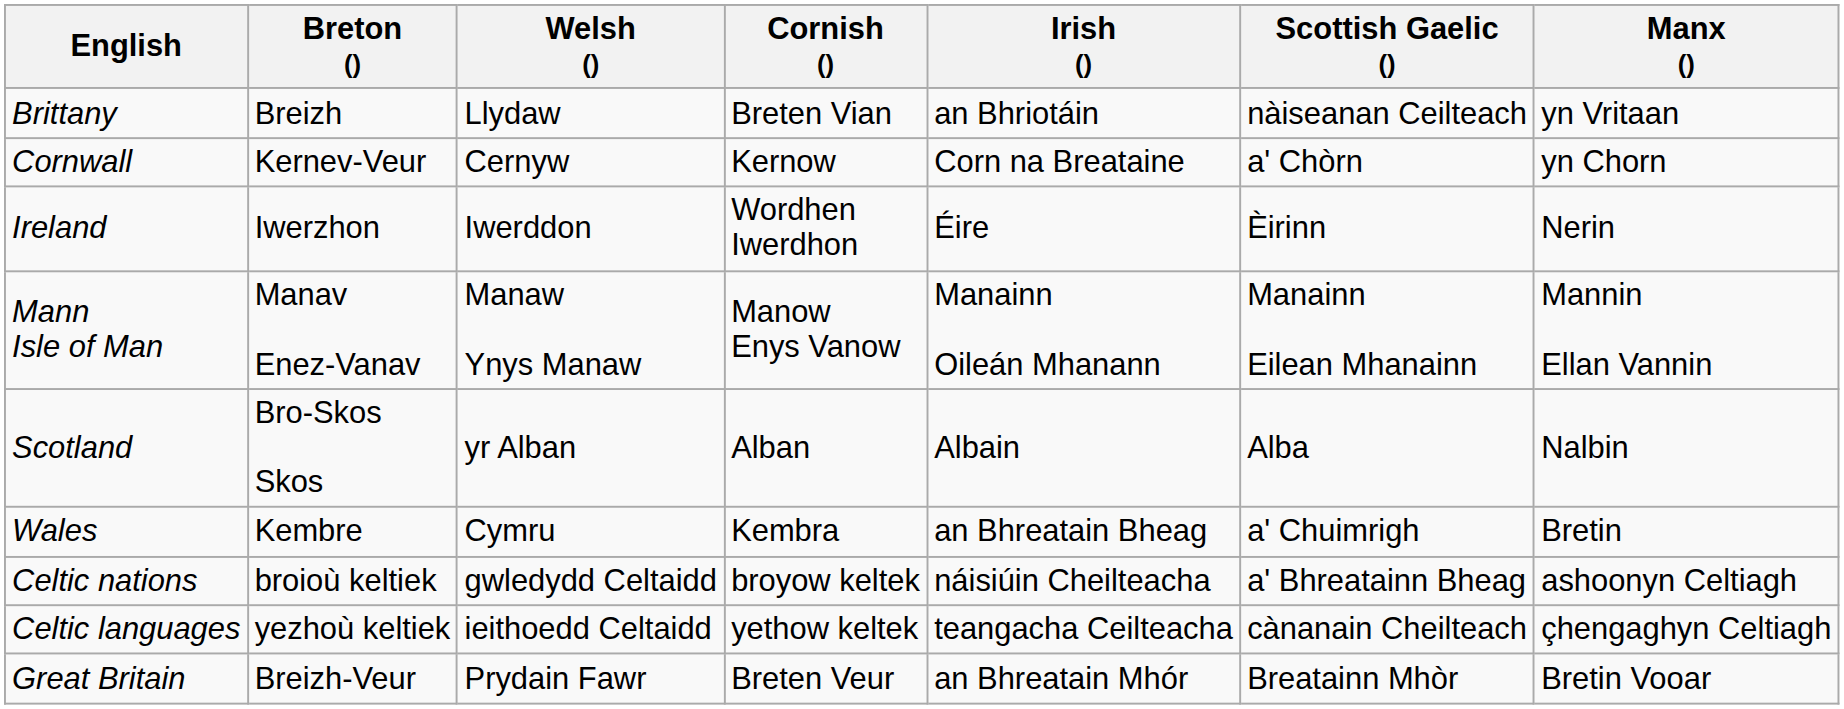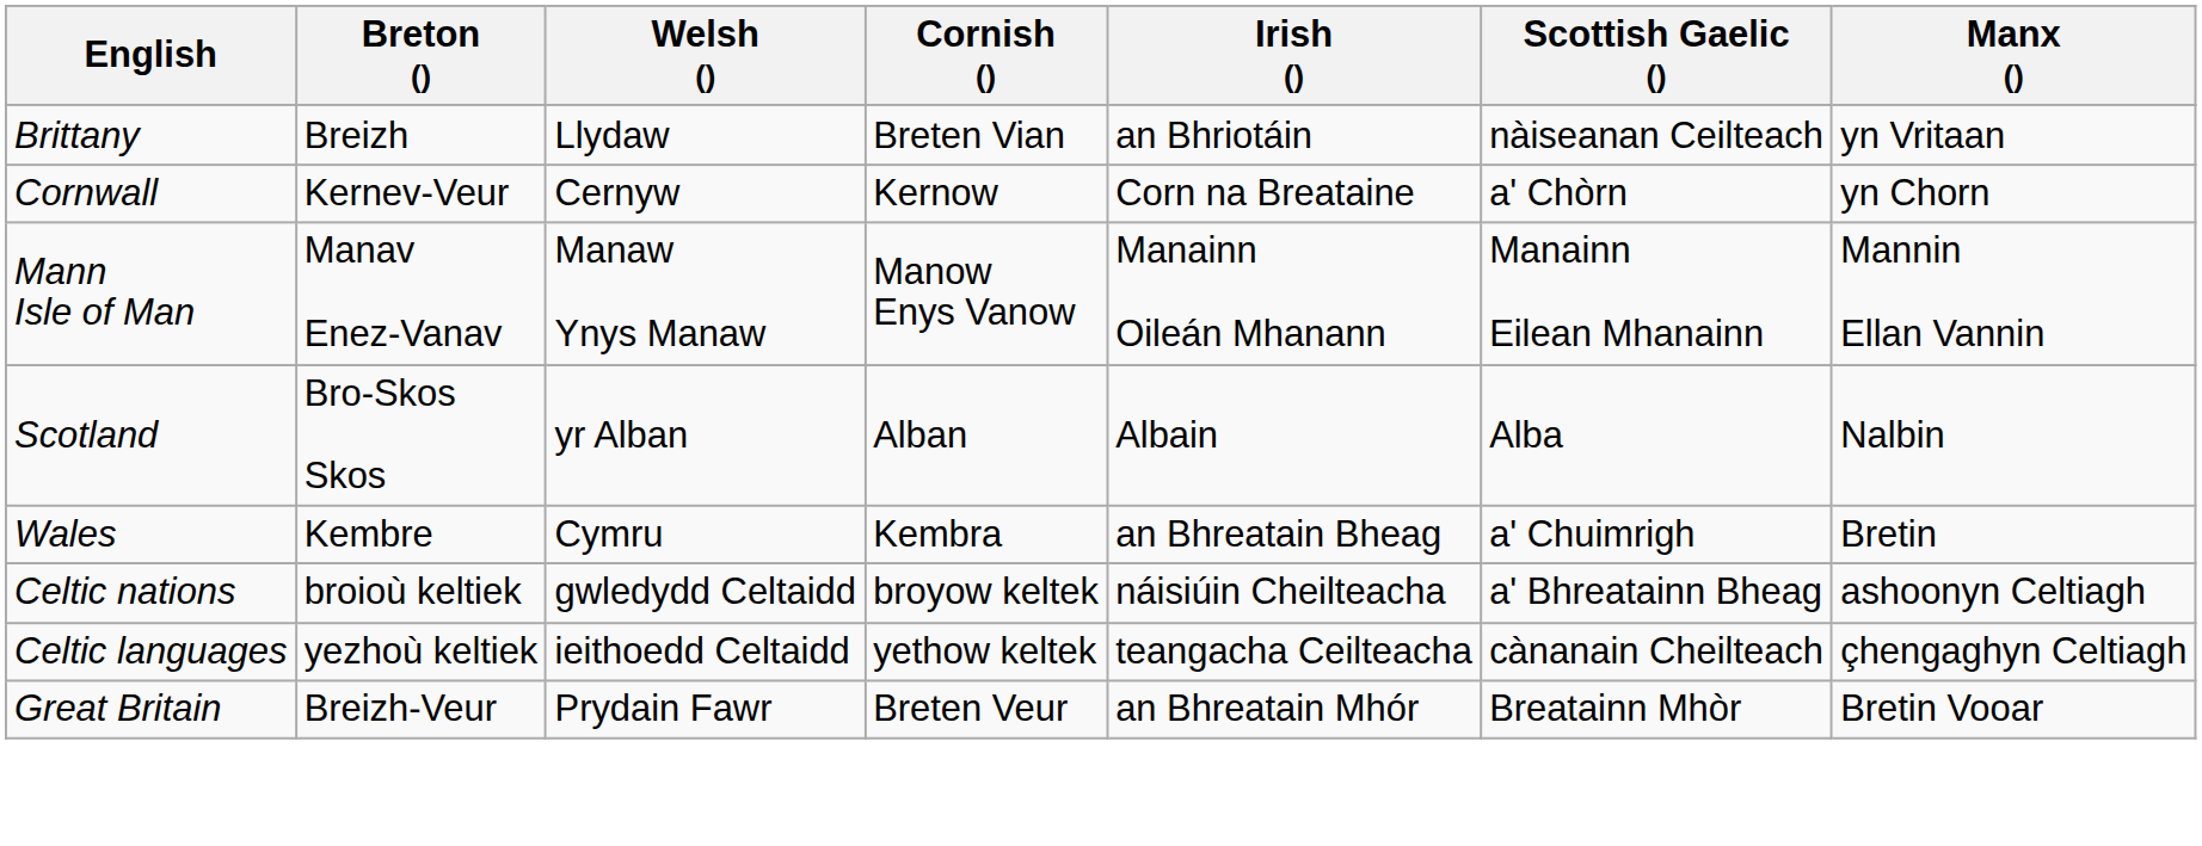- row: Ireland | Iwerzhon | Iwerddon | Wordhen Iwerdhon | Éire | Èirinn | Nerin
